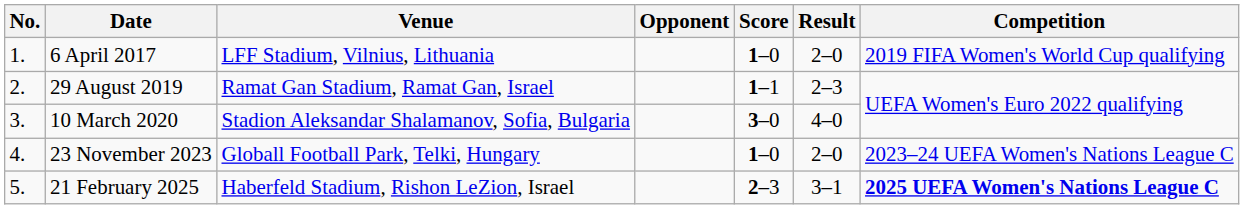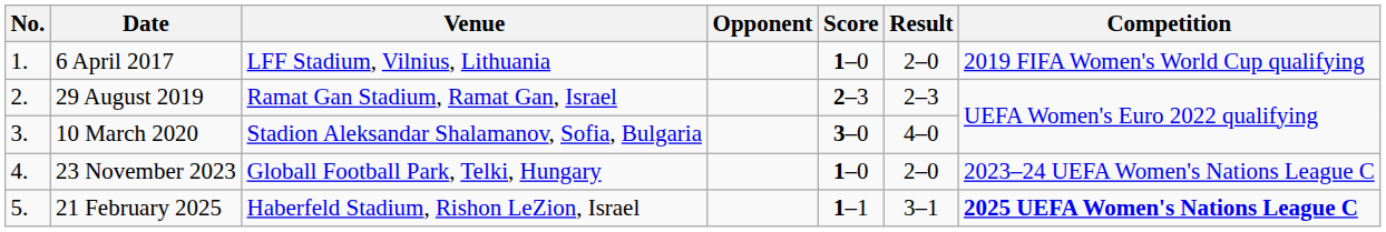29 August 2019 | Score: 1–1 -> 2–3
21 February 2025 | Score: 2–3 -> 1–1
